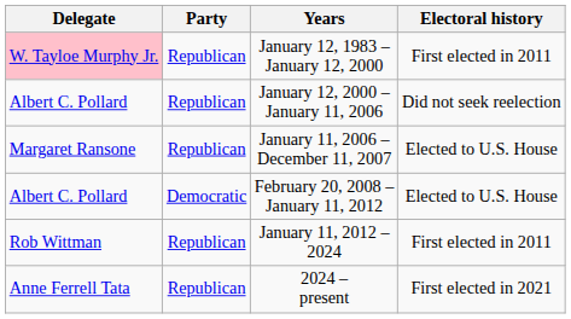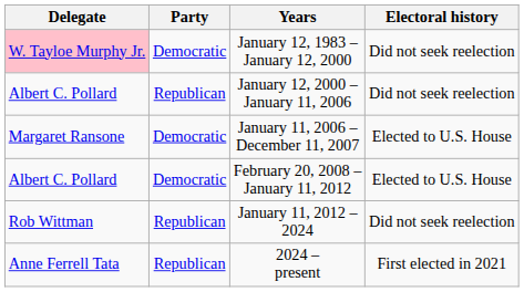January 12, 1983 – January 12, 2000 | Party: Republican -> Democratic
January 12, 1983 – January 12, 2000 | Electoral history: First elected in 2011 -> Did not seek reelection
January 11, 2006 – December 11, 2007 | Party: Republican -> Democratic
January 11, 2012 – 2024 | Electoral history: First elected in 2011 -> Did not seek reelection
